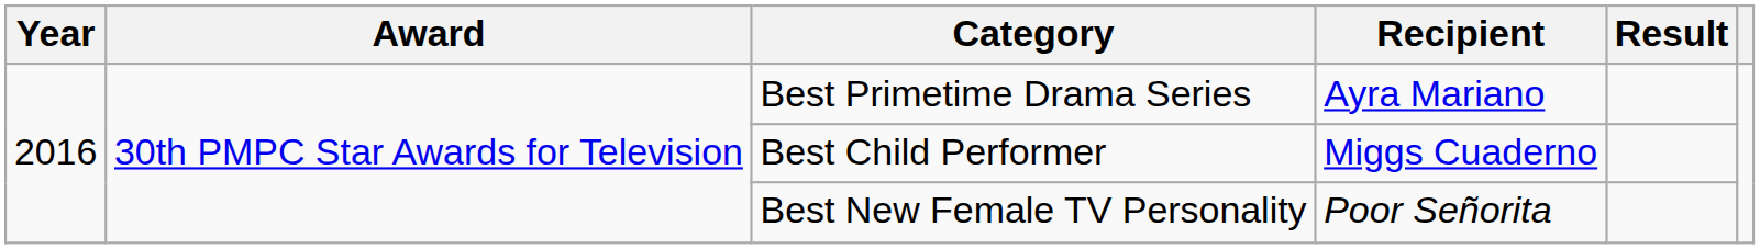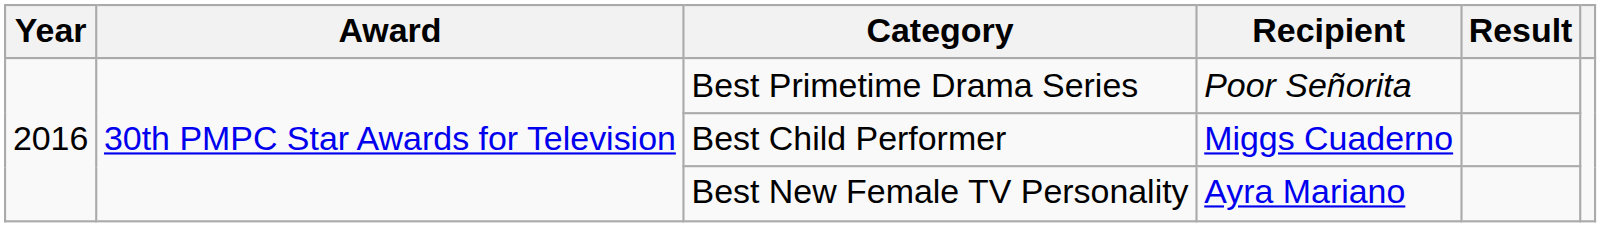Best Primetime Drama Series | Recipient: Ayra Mariano -> Poor Señorita
Best New Female TV Personality | Recipient: Poor Señorita -> Ayra Mariano
